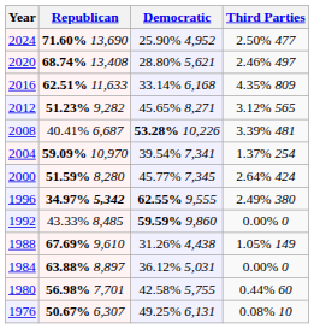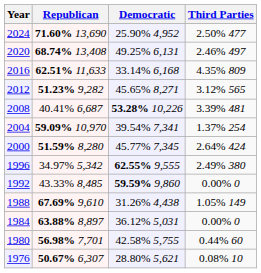2020 | Democratic: 28.80% 5,621 -> 49.25% 6,131
1996 | Republican: bold -> normal
1976 | Democratic: 49.25% 6,131 -> 28.80% 5,621
